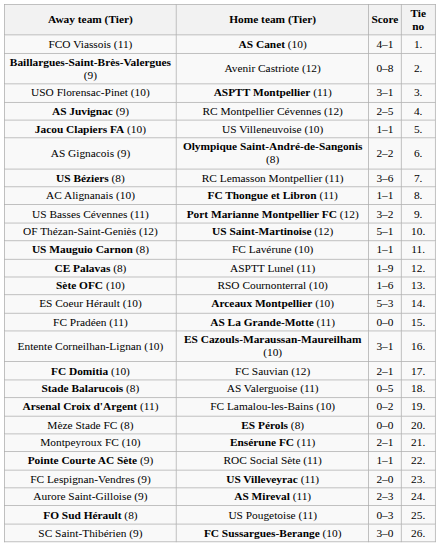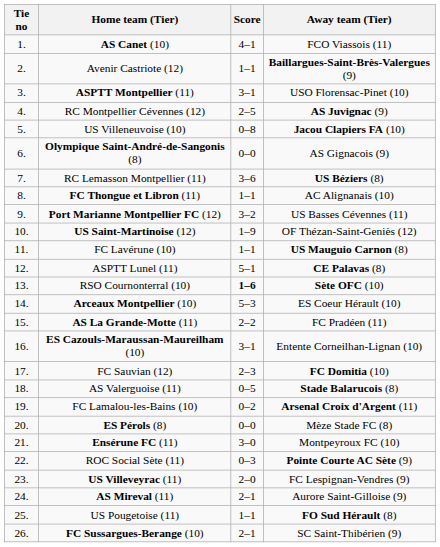columns swapped: Tie no <-> Away team (Tier)
Avenir Castriote (12) | Score: 0–8 -> 1–1
US Villeneuvoise (10) | Score: 1–1 -> 0–8
Olympique Saint-André-de-Sangonis (8) | Score: 2–2 -> 0–0
US Saint-Martinoise (12) | Score: 5–1 -> 1–9
ASPTT Lunel (11) | Score: 1–9 -> 5–1
RSO Cournonterral (10) | Score: normal -> bold
AS La Grande-Motte (11) | Score: 0–0 -> 2–2
FC Sauvian (12) | Score: 2–1 -> 2–3
Ensérune FC (11) | Score: 2–1 -> 3–0
ROC Social Sète (11) | Score: 1–1 -> 0–3
AS Mireval (11) | Score: 2–3 -> 2–1
US Pougetoise (11) | Score: 0–3 -> 1–1
FC Sussargues-Berange (10) | Score: 3–0 -> 2–1
